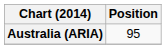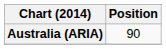Australia (ARIA) | Position: 95 -> 90
